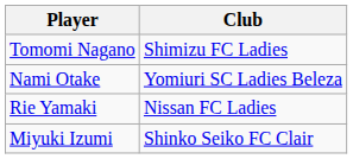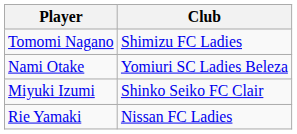rows swapped: Rie Yamaki <-> Miyuki Izumi
